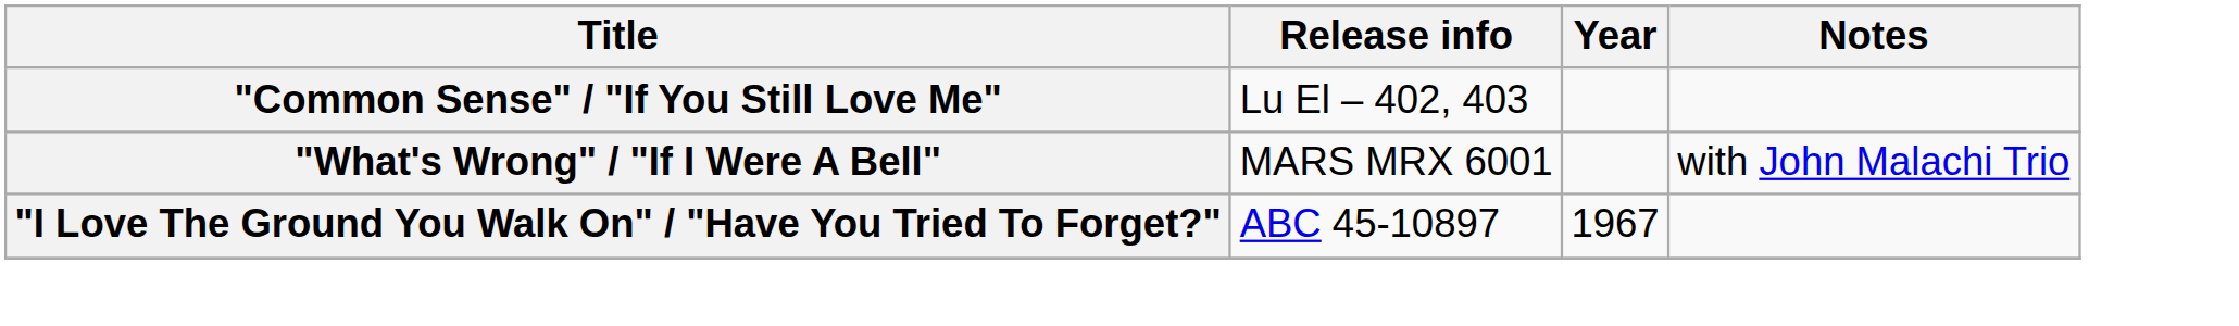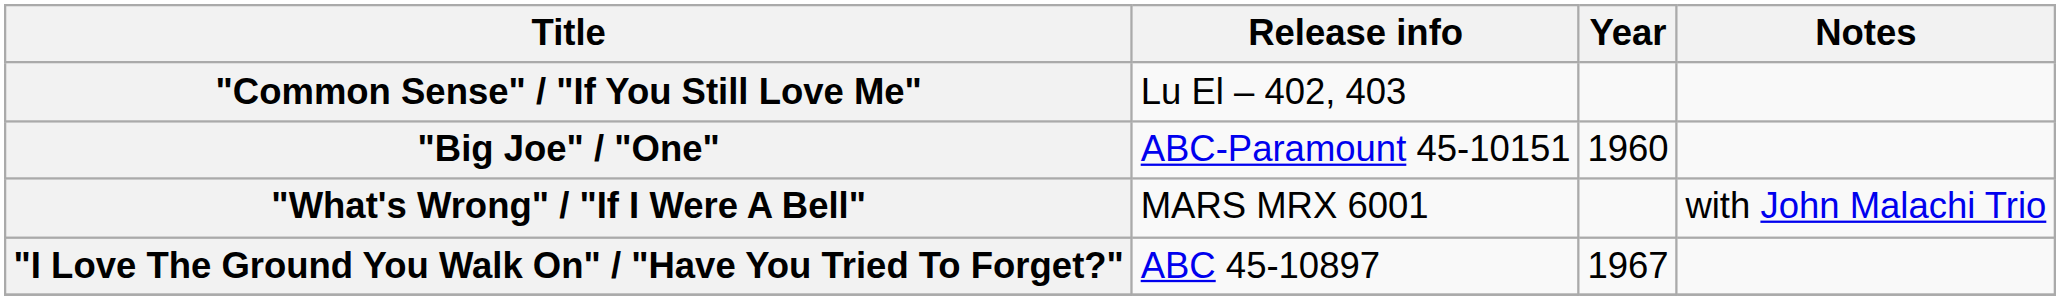+ row: "Big Joe" / "One" | ABC-Paramount 45-10151 | 1960
